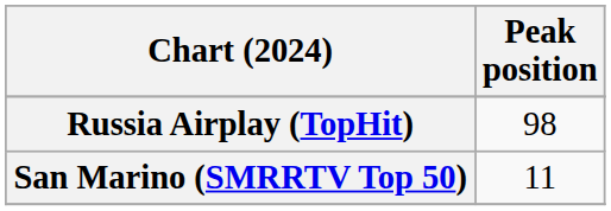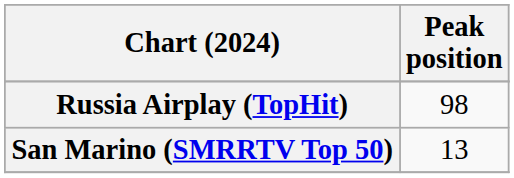San Marino (SMRRTV Top 50) | Peak position: 11 -> 13
